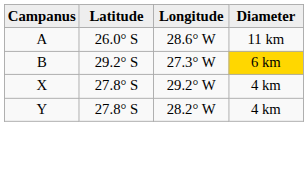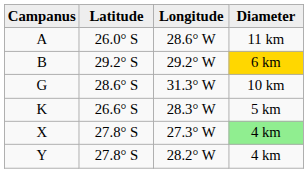B | Longitude: 27.3° W -> 29.2° W
+ row: G | 28.6° S | 31.3° W | 10 km
+ row: K | 26.6° S | 28.3° W | 5 km
X | Longitude: 29.2° W -> 27.3° W
X | Diameter: no background -> lightgreen background
